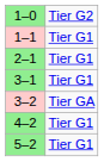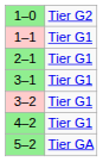3–2 | column 2: Tier GA -> Tier G1
5–2 | column 2: Tier G1 -> Tier GA
